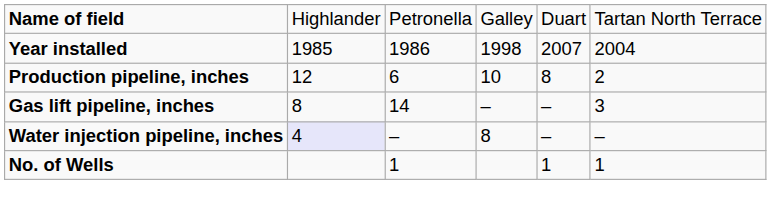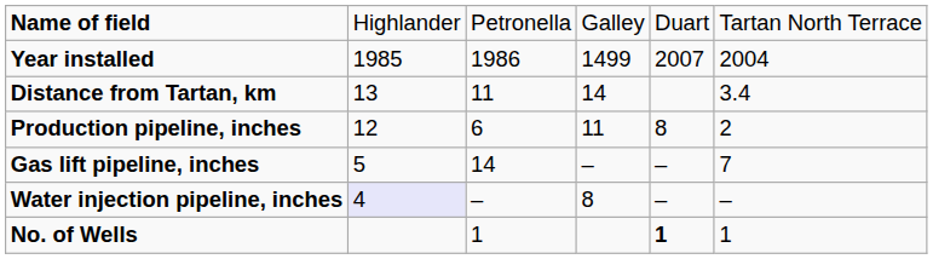Year installed | column 4: 1998 -> 1499
+ row: Distance from Tartan, km | 13 | 11 | 14 | 3.4
Production pipeline, inches | column 4: 10 -> 11
Gas lift pipeline, inches | column 2: 8 -> 5
Gas lift pipeline, inches | column 6: 3 -> 7
No. of Wells | column 5: normal -> bold
